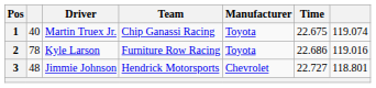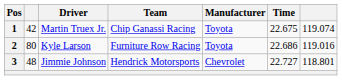1 | column 2: 40 -> 42
2 | column 2: 78 -> 80
